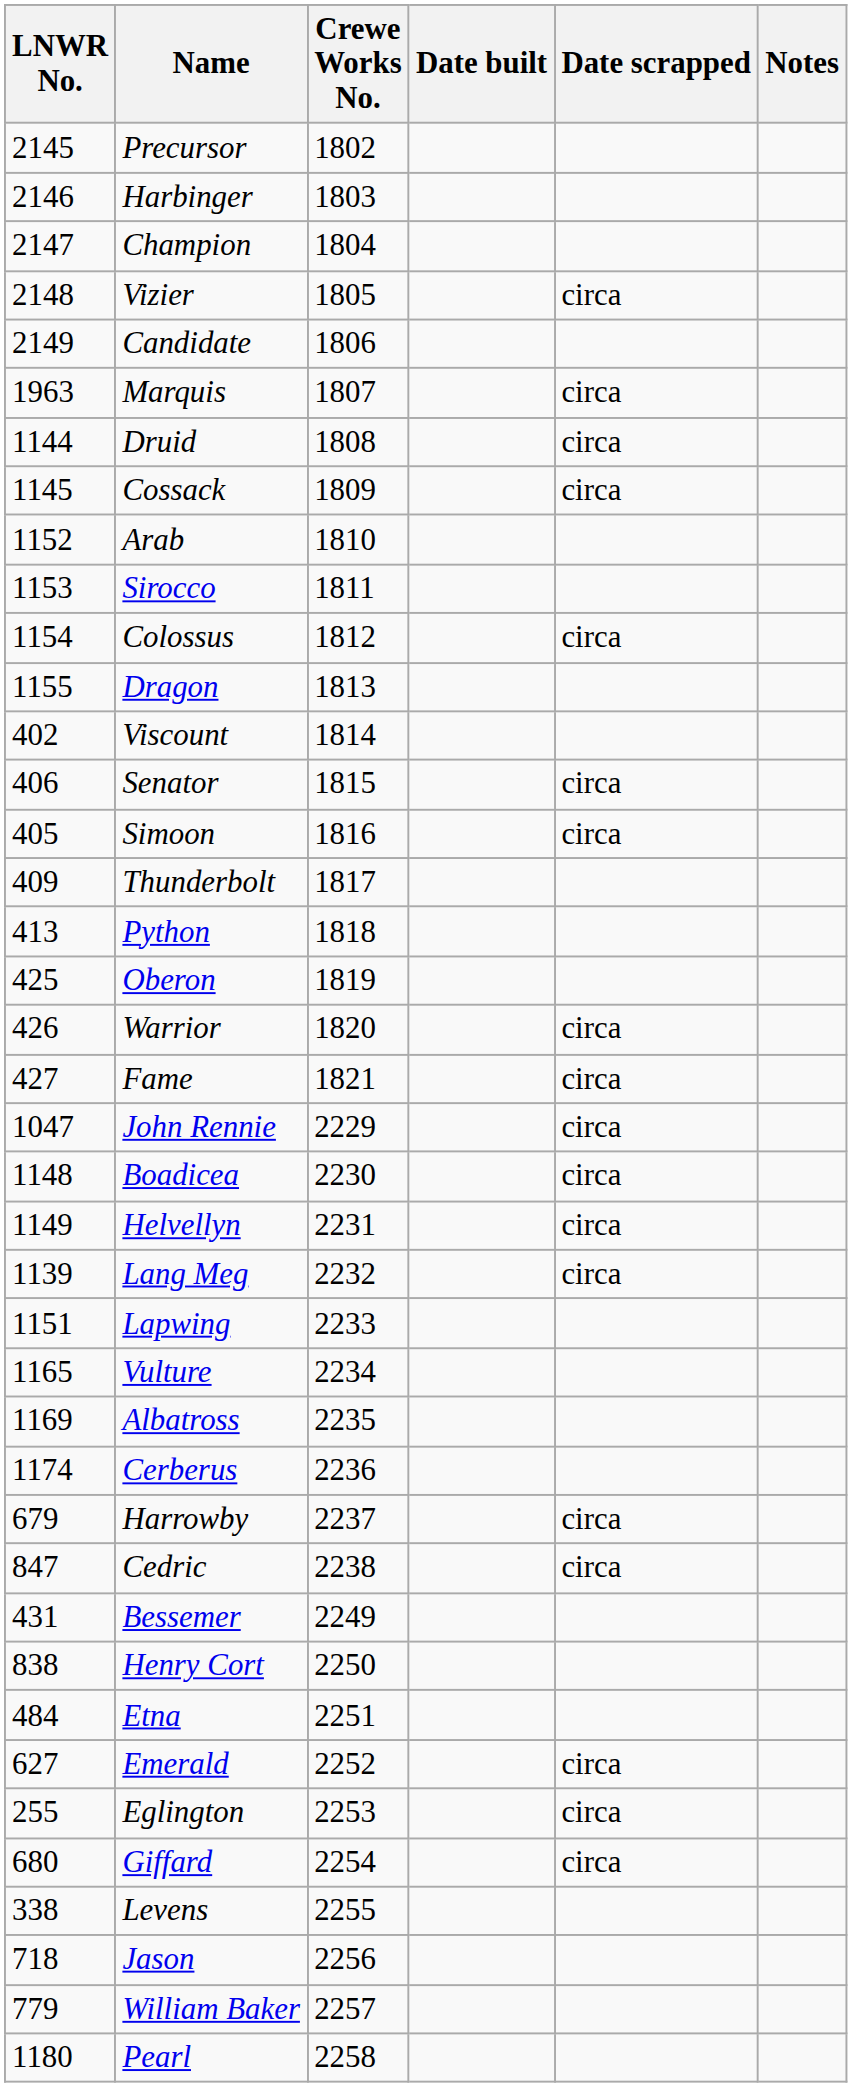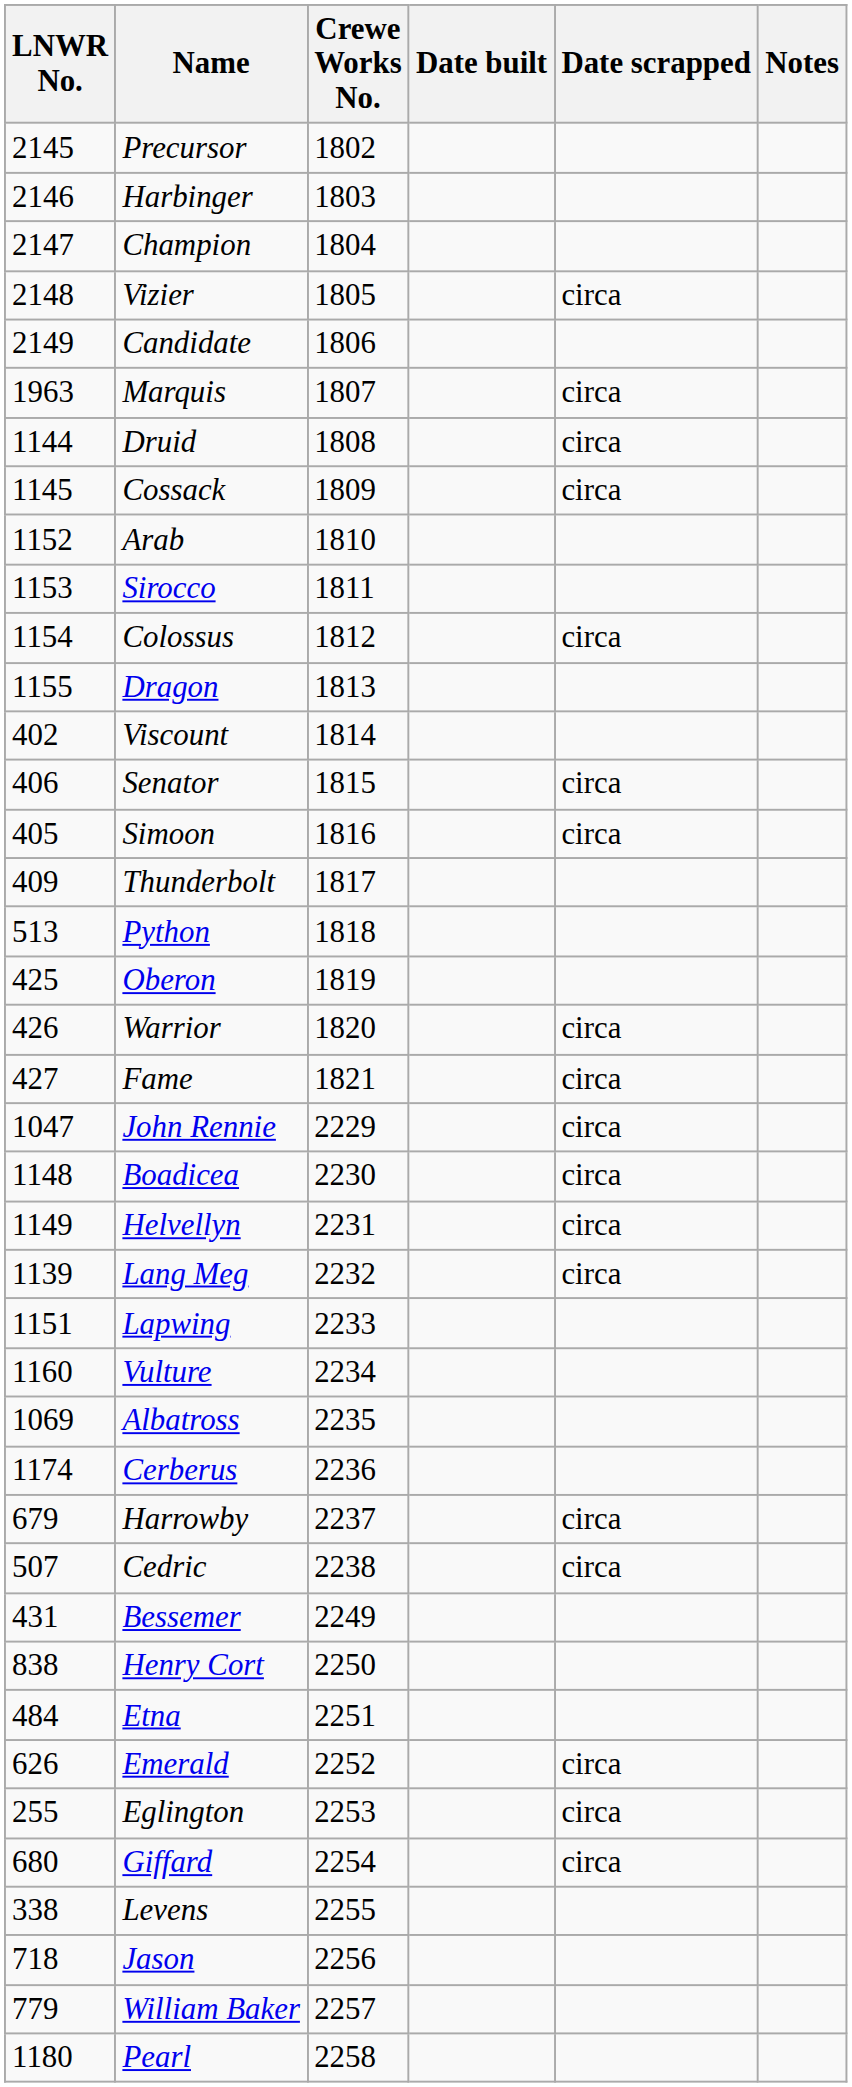Python | LNWR No.: 413 -> 513
Vulture | LNWR No.: 1165 -> 1160
Albatross | LNWR No.: 1169 -> 1069
Cedric | LNWR No.: 847 -> 507
Emerald | LNWR No.: 627 -> 626
